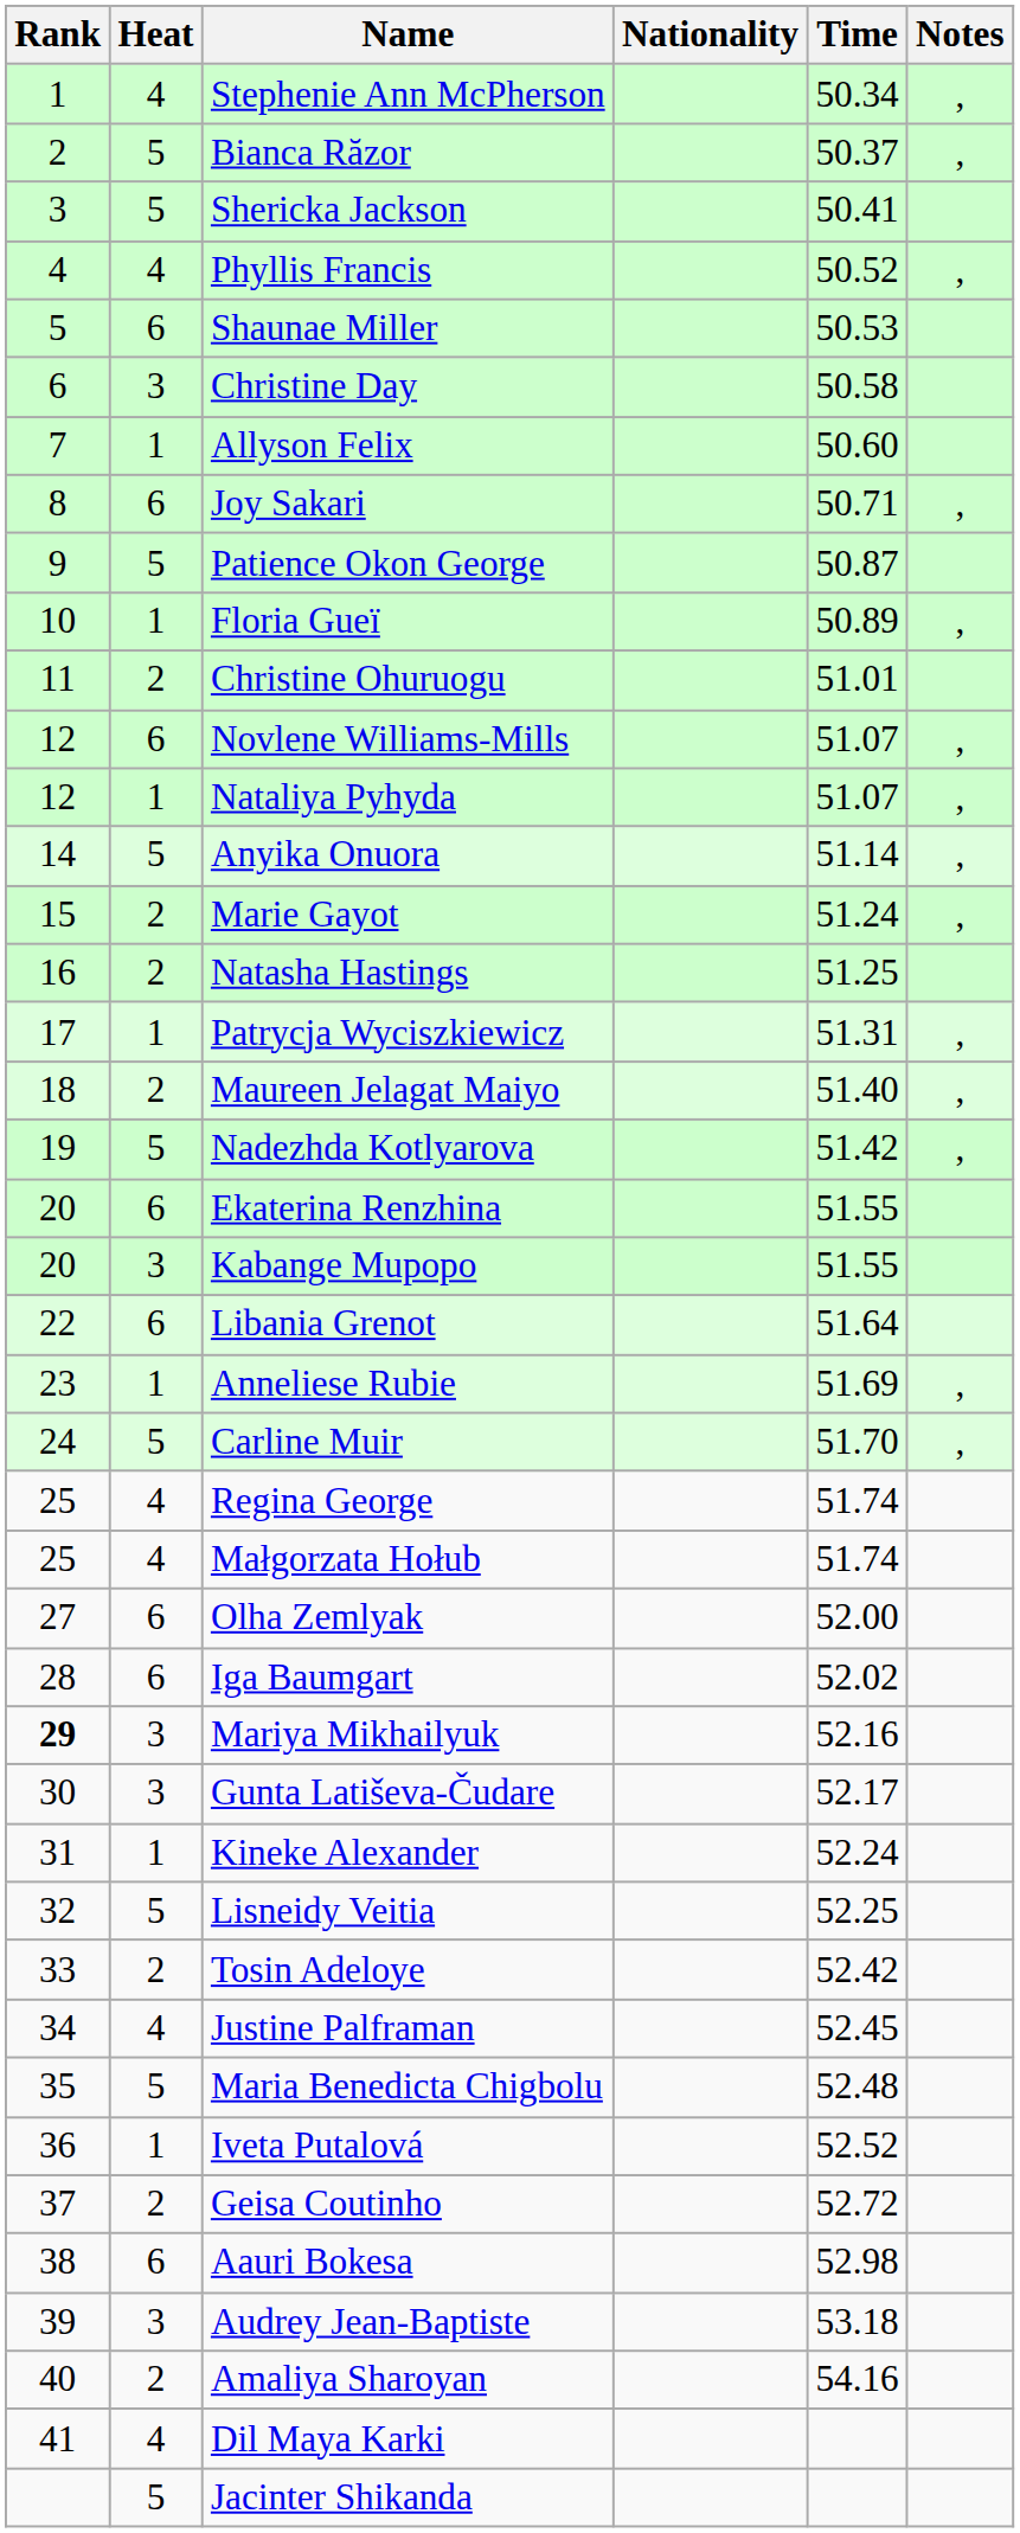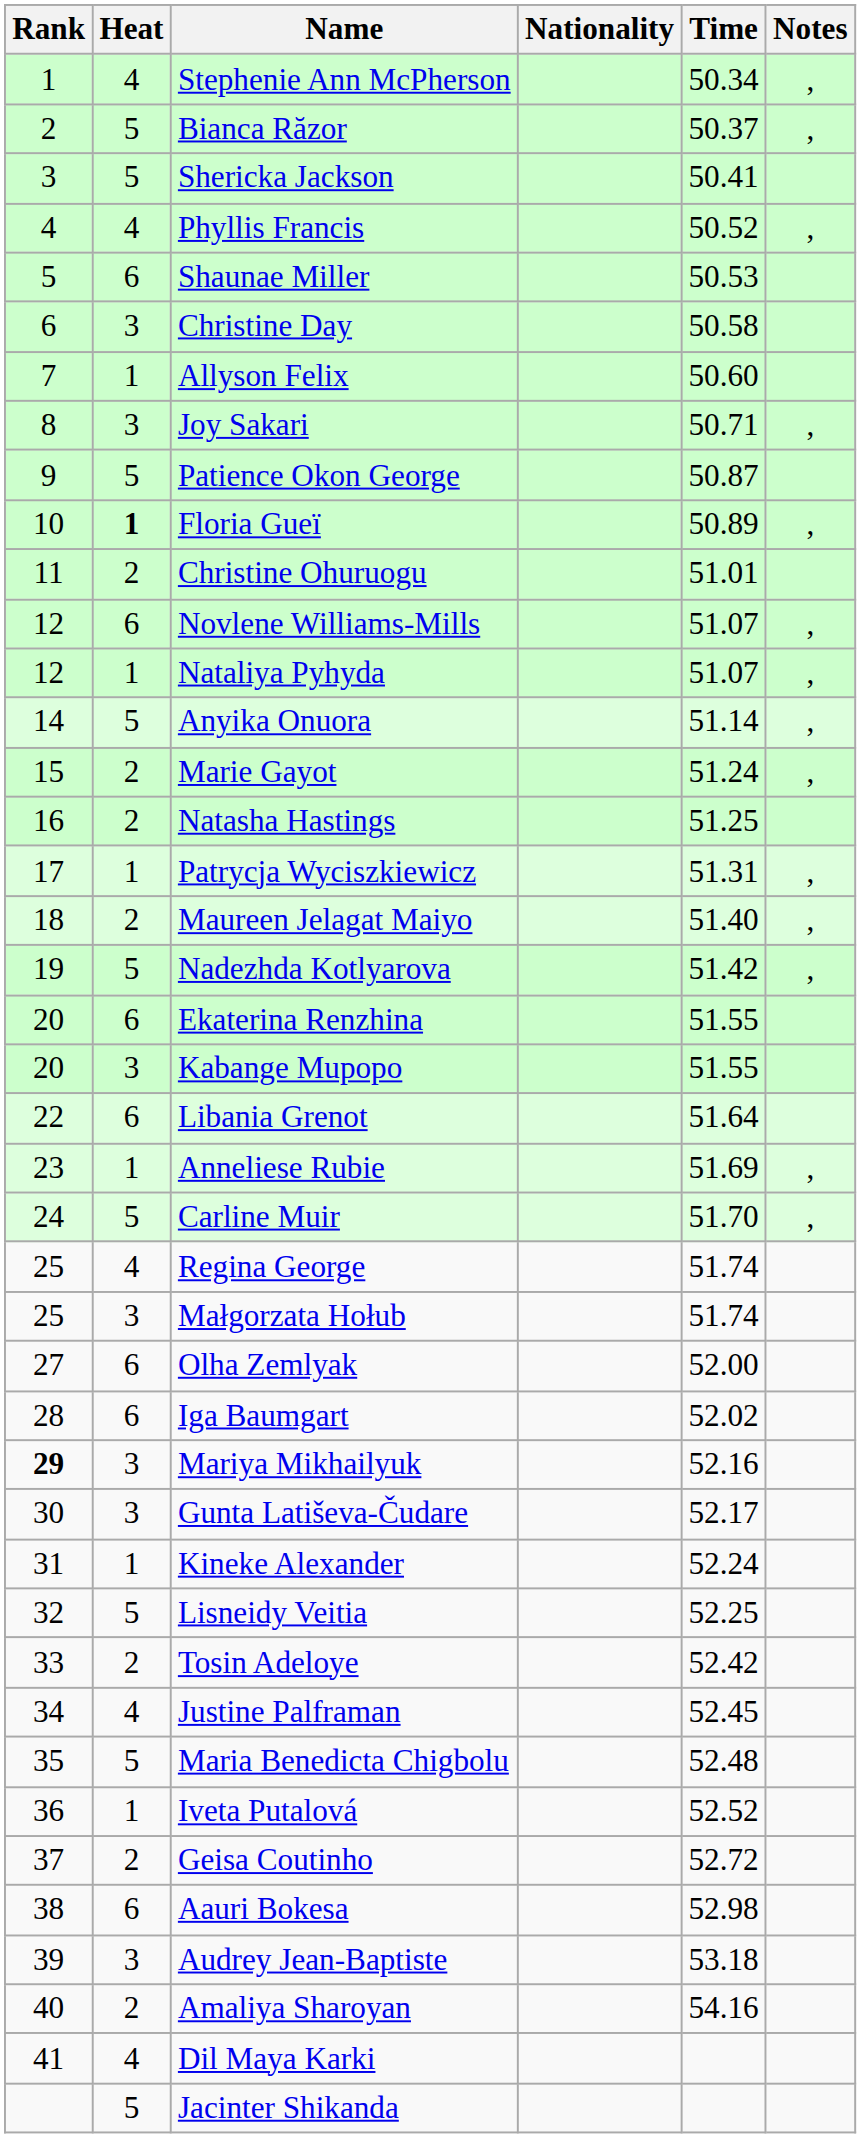Joy Sakari | Heat: 6 -> 3
Floria Gueï | Heat: normal -> bold
Małgorzata Hołub | Heat: 4 -> 3
